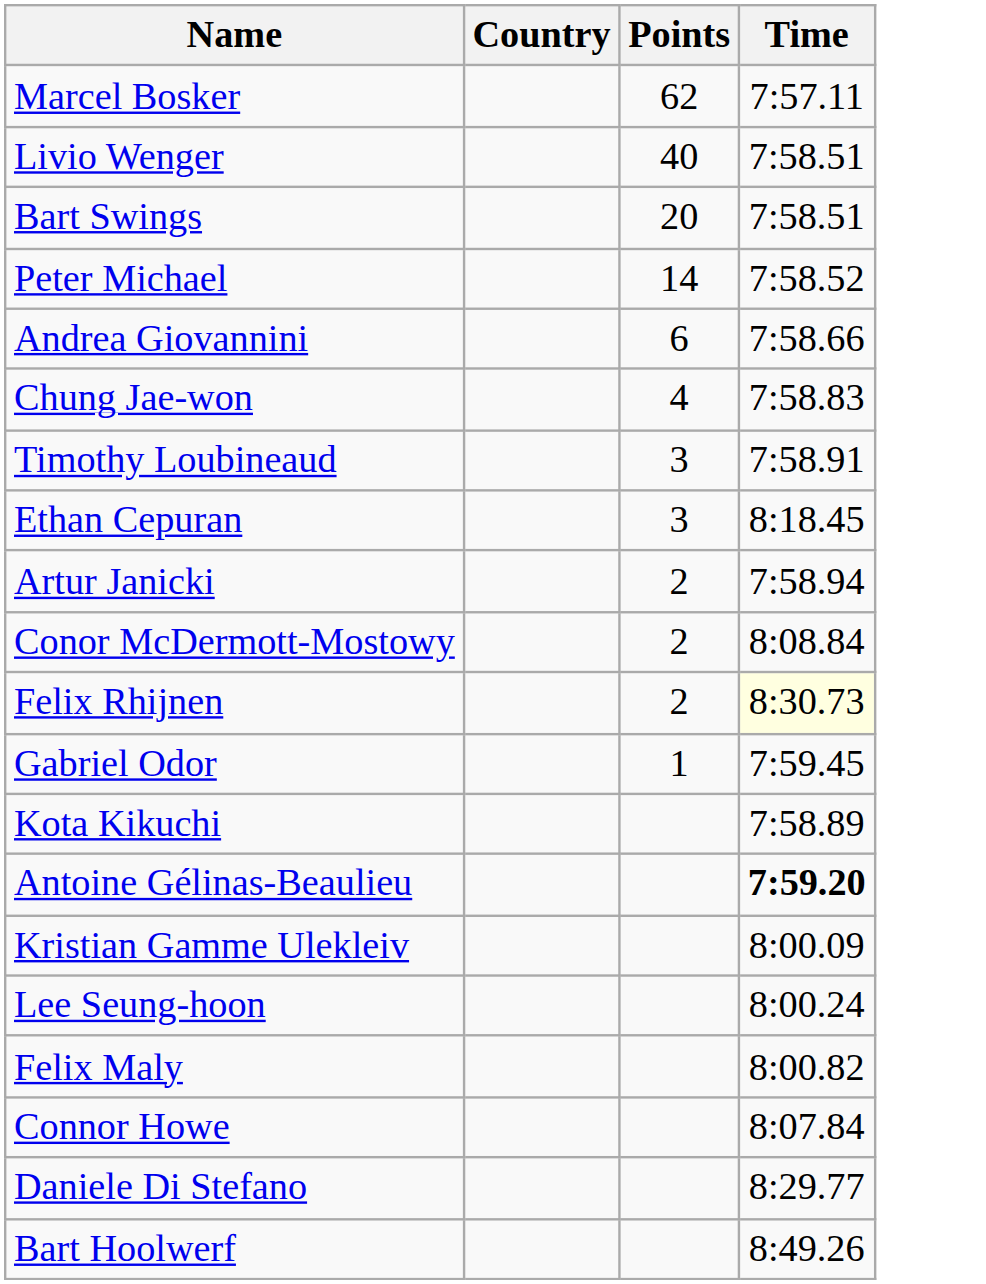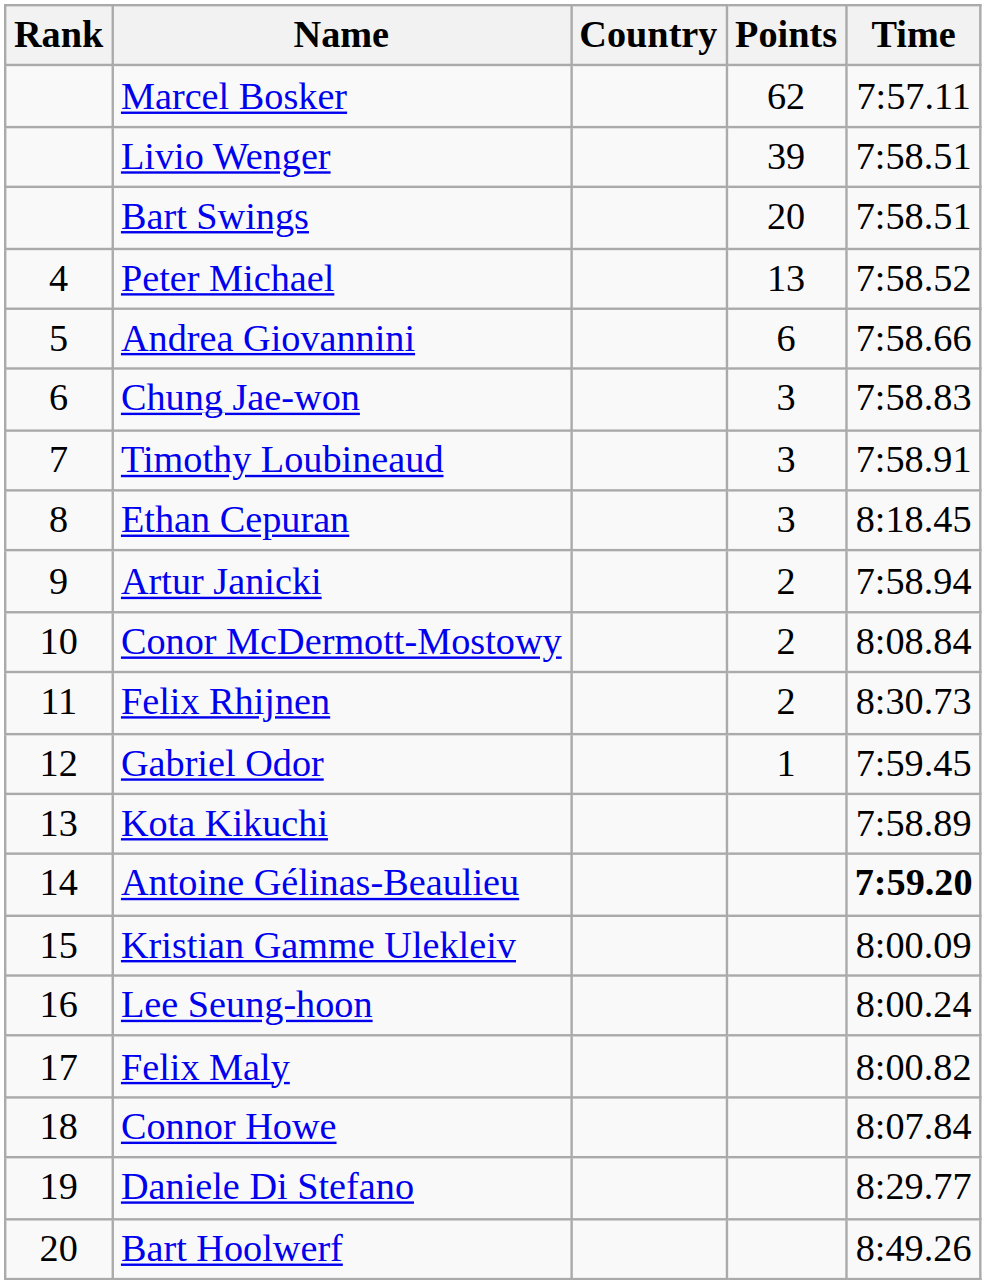+ column: Rank | 4 | 5 | 6 | 7 | 8 | 9 | 10 | 11 | 12 | 13 | 14 | 15 | 16 | 17 | 18 | 19 | 20
Livio Wenger | Points: 40 -> 39
Peter Michael | Points: 14 -> 13
Chung Jae-won | Points: 4 -> 3
Felix Rhijnen | Time: lightyellow background -> no background
